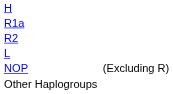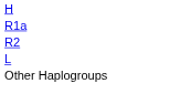- row: NOP | (Excluding R)
